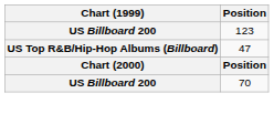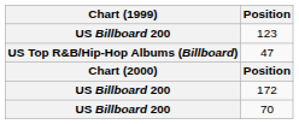+ row: US Billboard 200 | 172
